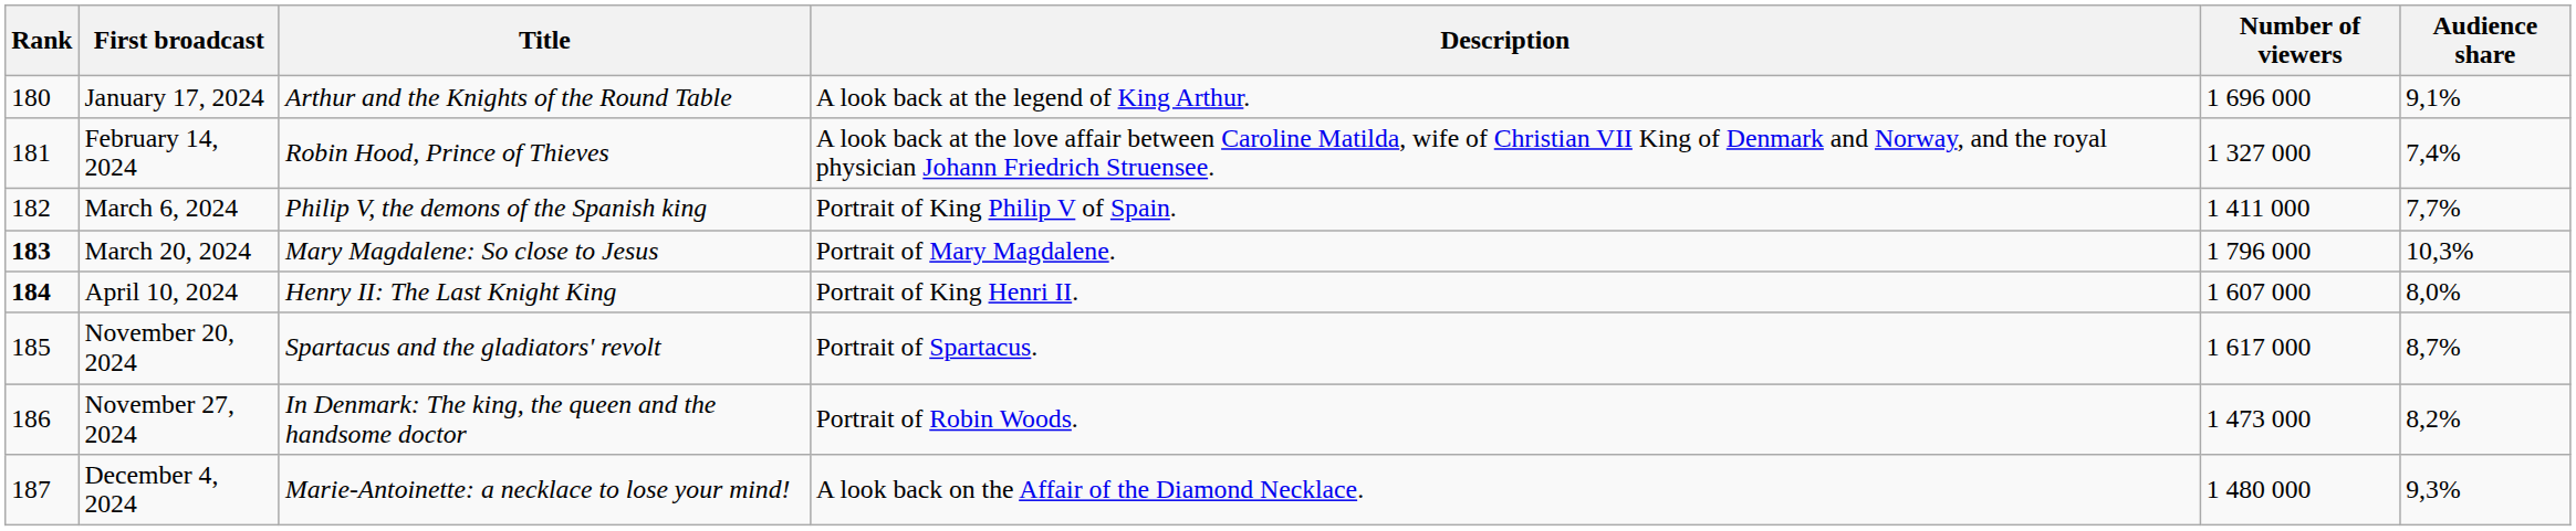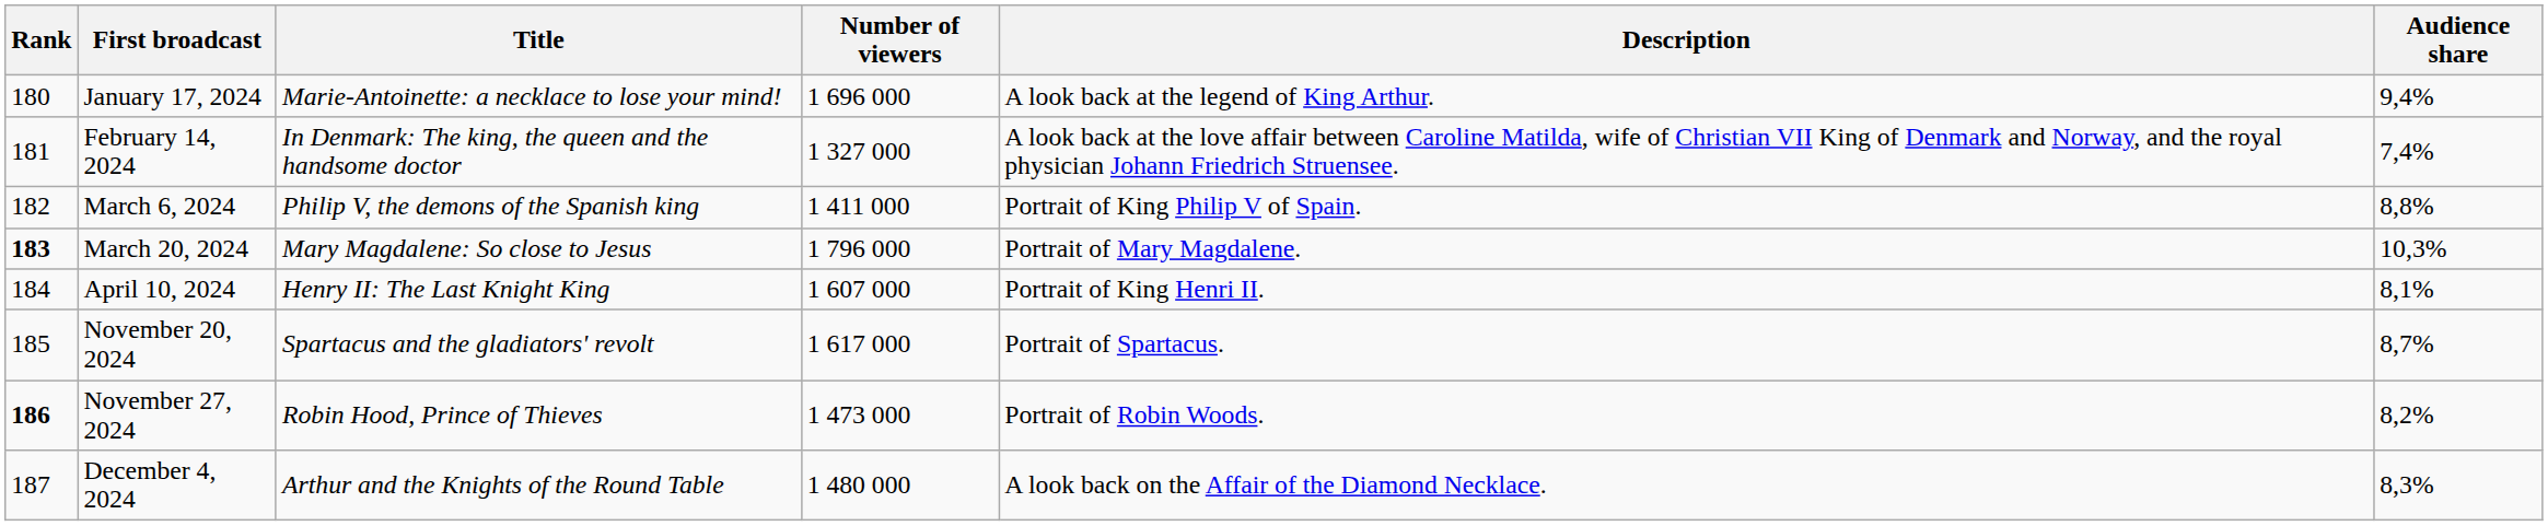columns swapped: Description <-> Number of viewers
January 17, 2024 | Title: Arthur and the Knights of the Round Table -> Marie-Antoinette: a necklace to lose your mind!
January 17, 2024 | Audience share: 9,1% -> 9,4%
February 14, 2024 | Title: Robin Hood, Prince of Thieves -> In Denmark: The king, the queen and the handsome doctor
March 6, 2024 | Audience share: 7,7% -> 8,8%
April 10, 2024 | Rank: bold -> normal
April 10, 2024 | Audience share: 8,0% -> 8,1%
November 27, 2024 | Rank: normal -> bold
November 27, 2024 | Title: In Denmark: The king, the queen and the handsome doctor -> Robin Hood, Prince of Thieves
December 4, 2024 | Title: Marie-Antoinette: a necklace to lose your mind! -> Arthur and the Knights of the Round Table
December 4, 2024 | Audience share: 9,3% -> 8,3%
